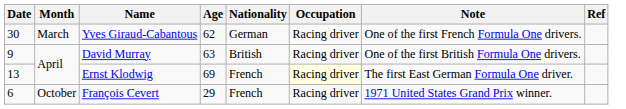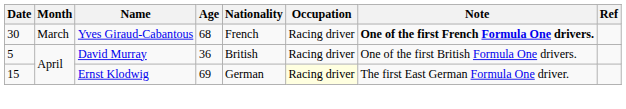Yves Giraud-Cabantous | Age: 62 -> 68
Yves Giraud-Cabantous | Nationality: German -> French
Yves Giraud-Cabantous | Note: normal -> bold
David Murray | Date: 9 -> 5
David Murray | Age: 63 -> 36
Ernst Klodwig | Date: 13 -> 15
Ernst Klodwig | Nationality: French -> German
- row: 6 | October | François Cevert | 29 | French | Racing driver | 1971 United States Grand Prix winner.
